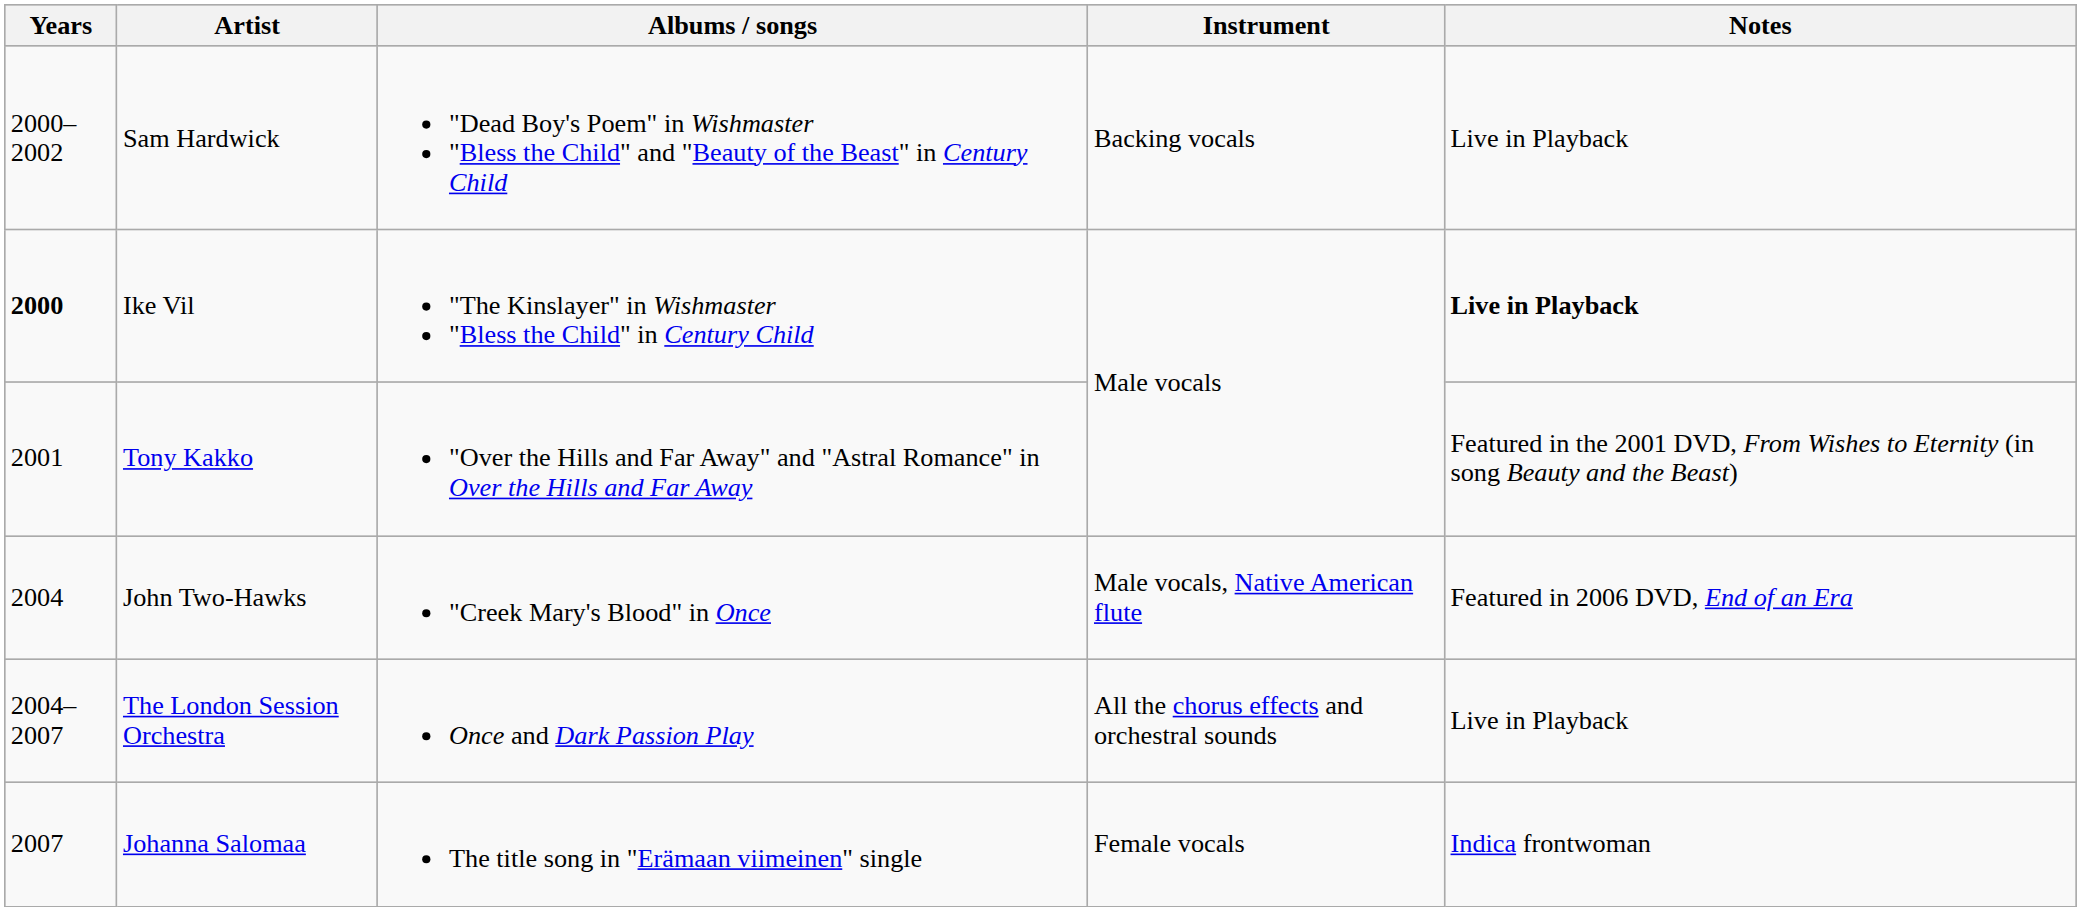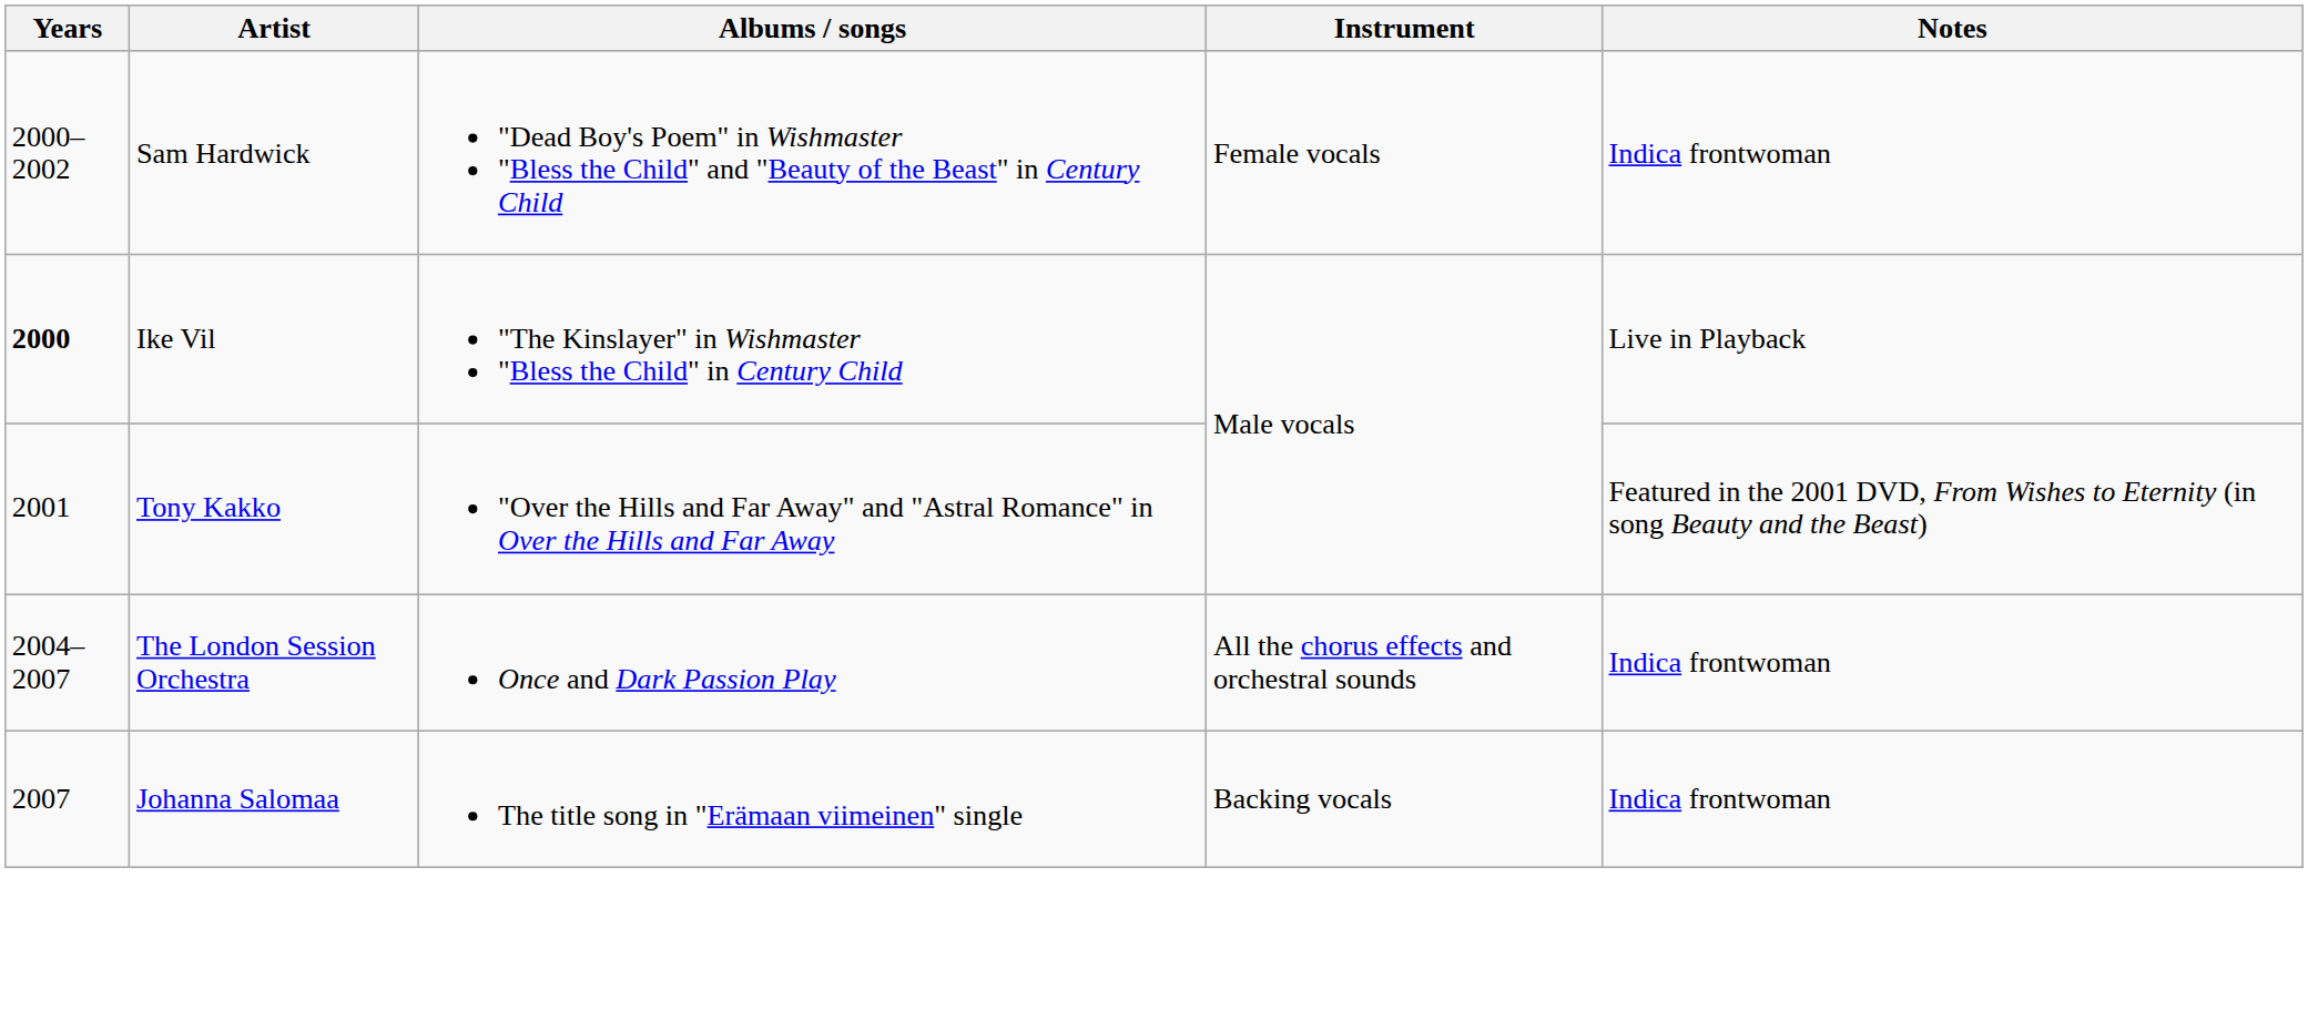Sam Hardwick | Instrument: Backing vocals -> Female vocals
Sam Hardwick | Notes: Live in Playback -> Indica frontwoman
Ike Vil | Notes: bold -> normal
- row: 2004 | John Two-Hawks | "Creek Mary's Blood" in Once | Male vocals, Native American flute | Featured in 2006 DVD, End of an Era
The London Session Orchestra | Notes: Live in Playback -> Indica frontwoman
Johanna Salomaa | Instrument: Female vocals -> Backing vocals
